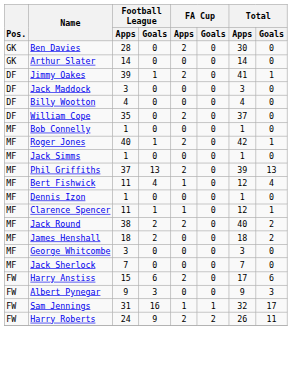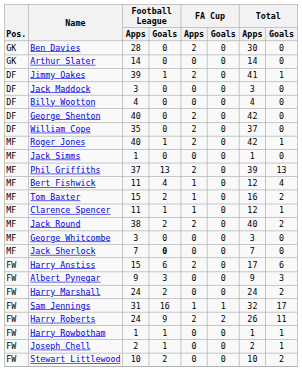+ row: DF | George Shenton | 40 | 0 | 2 | 0 | 42 | 0
- row: MF | Bob Connelly | 1 | 0 | 0 | 0 | 1 | 0
+ row: MF | Tom Baxter | 15 | 2 | 1 | 0 | 16 | 2
- row: MF | Dennis Izon | 1 | 0 | 0 | 0 | 1 | 0
- row: MF | James Henshall | 18 | 2 | 0 | 0 | 18 | 2
Jack Sherlock | Football League / Goals: normal -> bold
+ row: FW | Harry Marshall | 24 | 2 | 0 | 0 | 24 | 2
+ row: FW | Harry Rowbotham | 1 | 1 | 0 | 0 | 1 | 1
+ row: FW | Joseph Chell | 2 | 1 | 0 | 0 | 2 | 1
+ row: FW | Stewart Littlewood | 10 | 2 | 0 | 0 | 10 | 2
